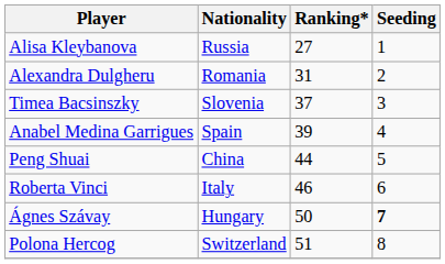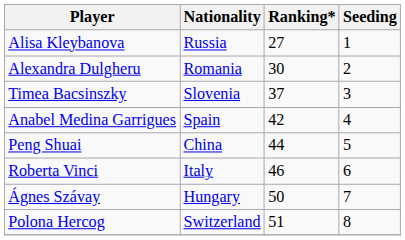Alexandra Dulgheru | Ranking*: 31 -> 30
Anabel Medina Garrigues | Ranking*: 39 -> 42
Ágnes Szávay | Seeding: bold -> normal
